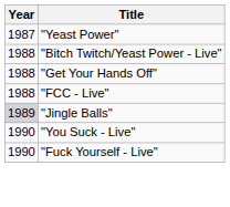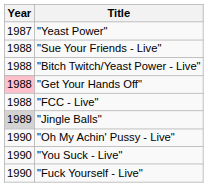+ row: 1988 | "Sue Your Friends - Live"
"Get Your Hands Off" | Year: no background -> pink background
+ row: 1990 | "Oh My Achin' Pussy - Live"
